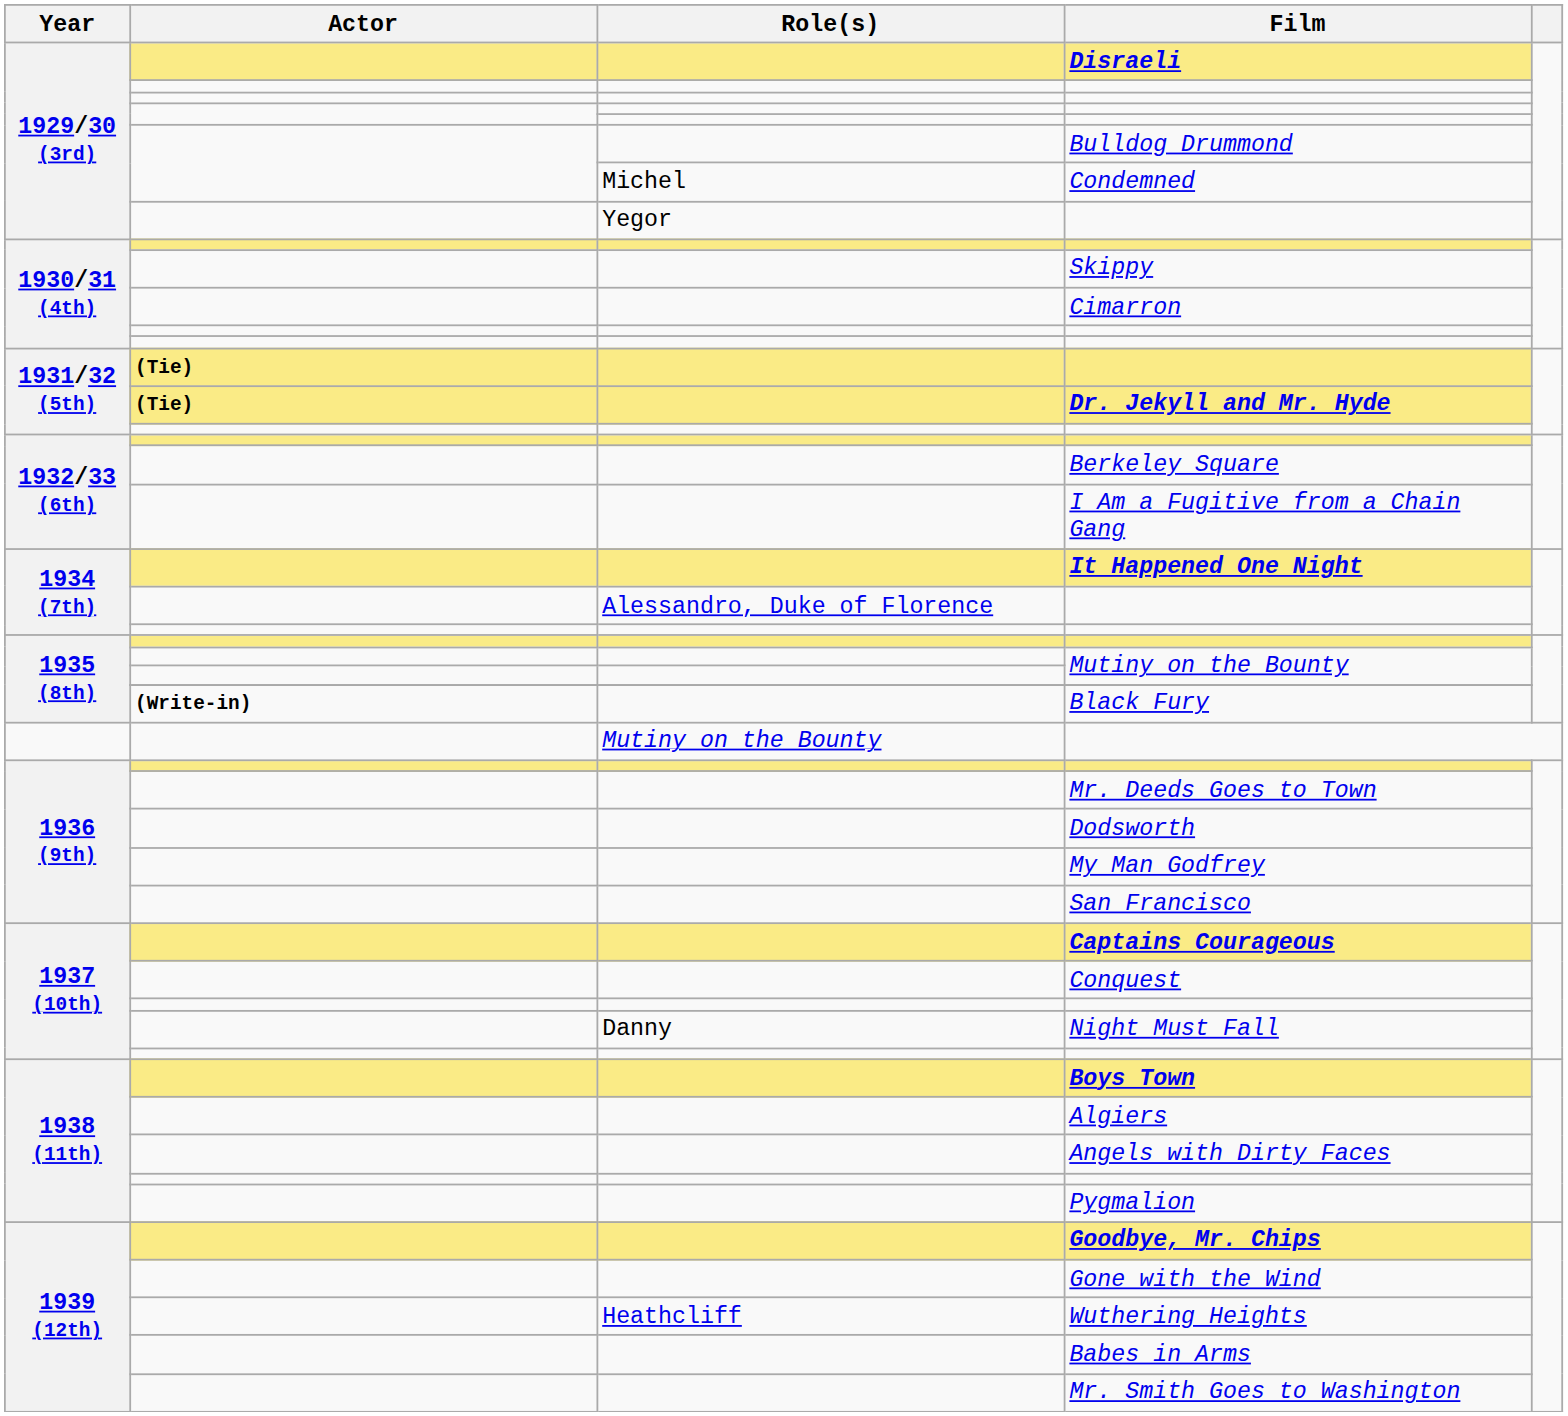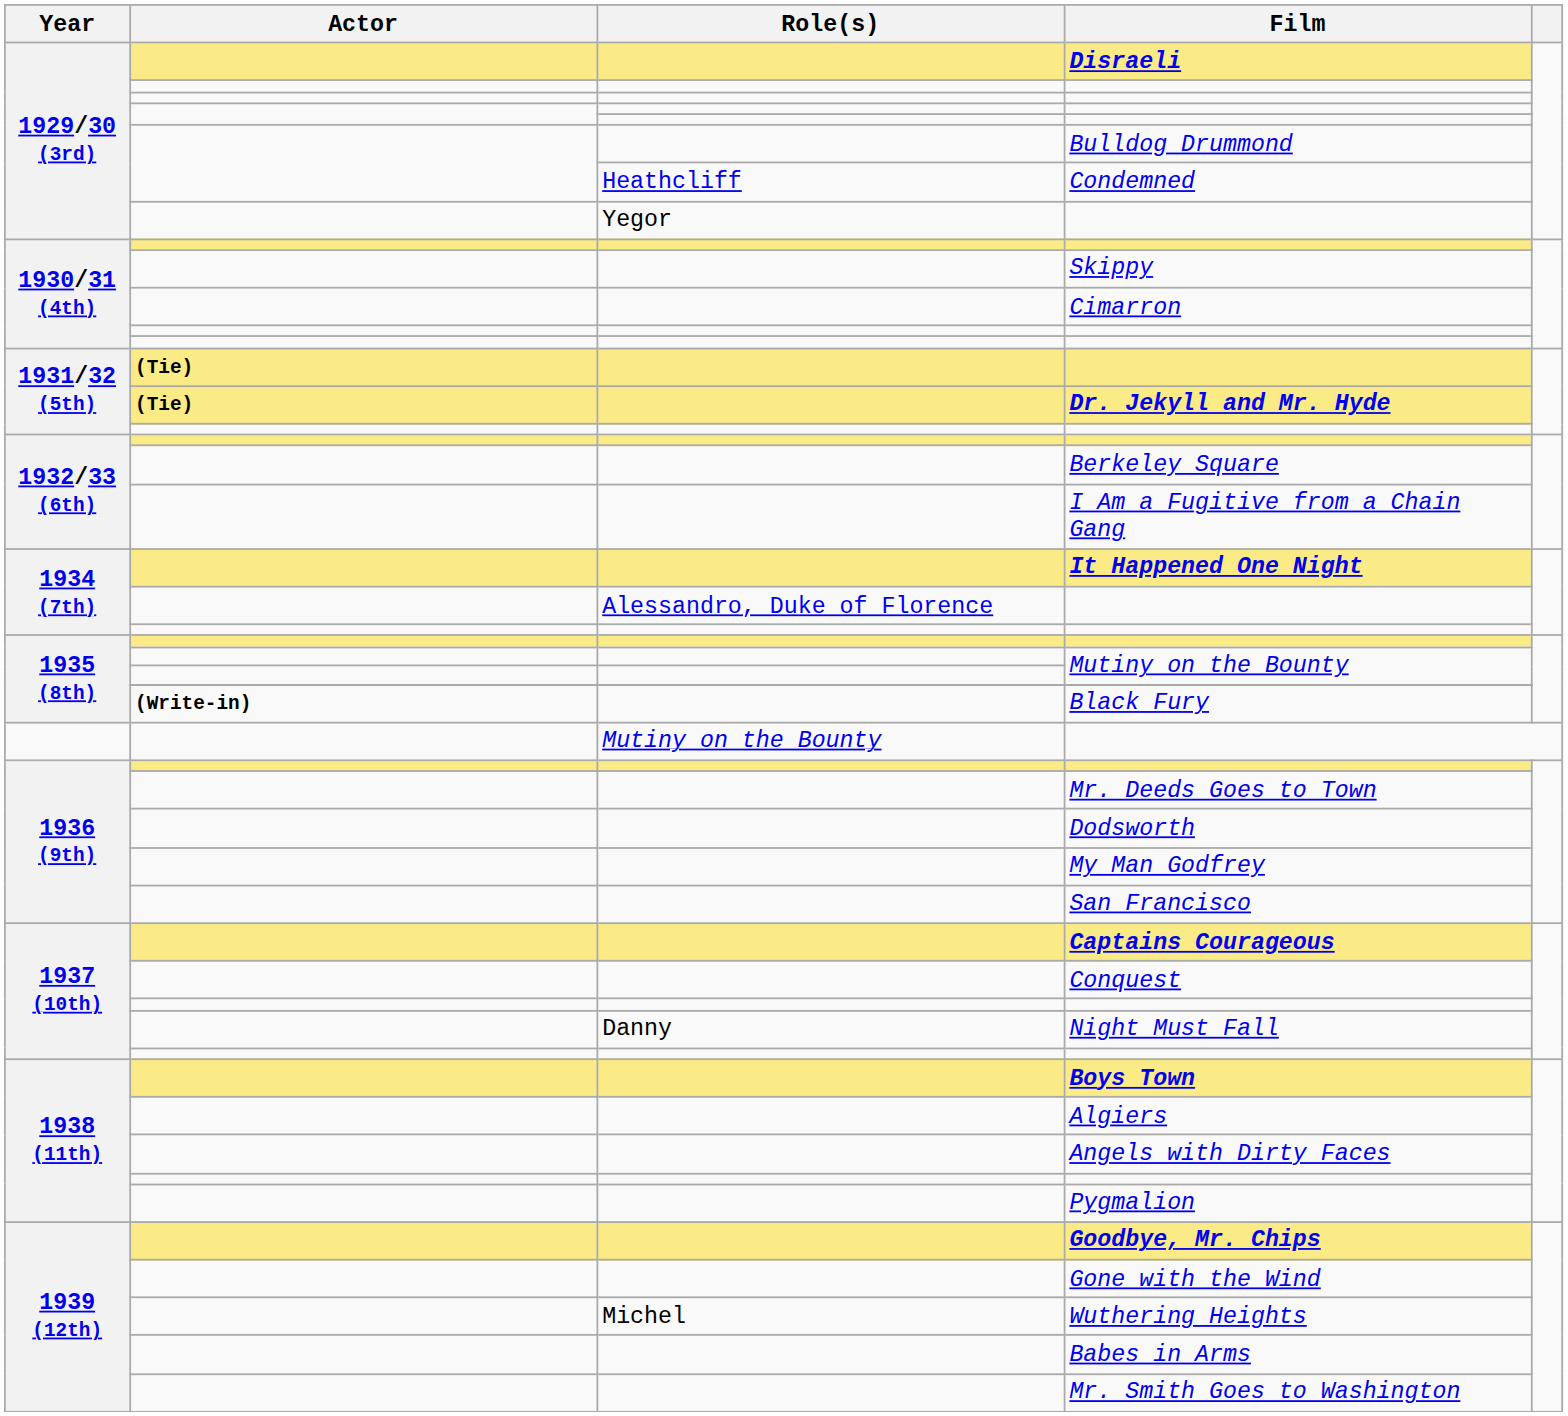Condemned | Role(s): Michel -> Heathcliff
Wuthering Heights | Role(s): Heathcliff -> Michel
